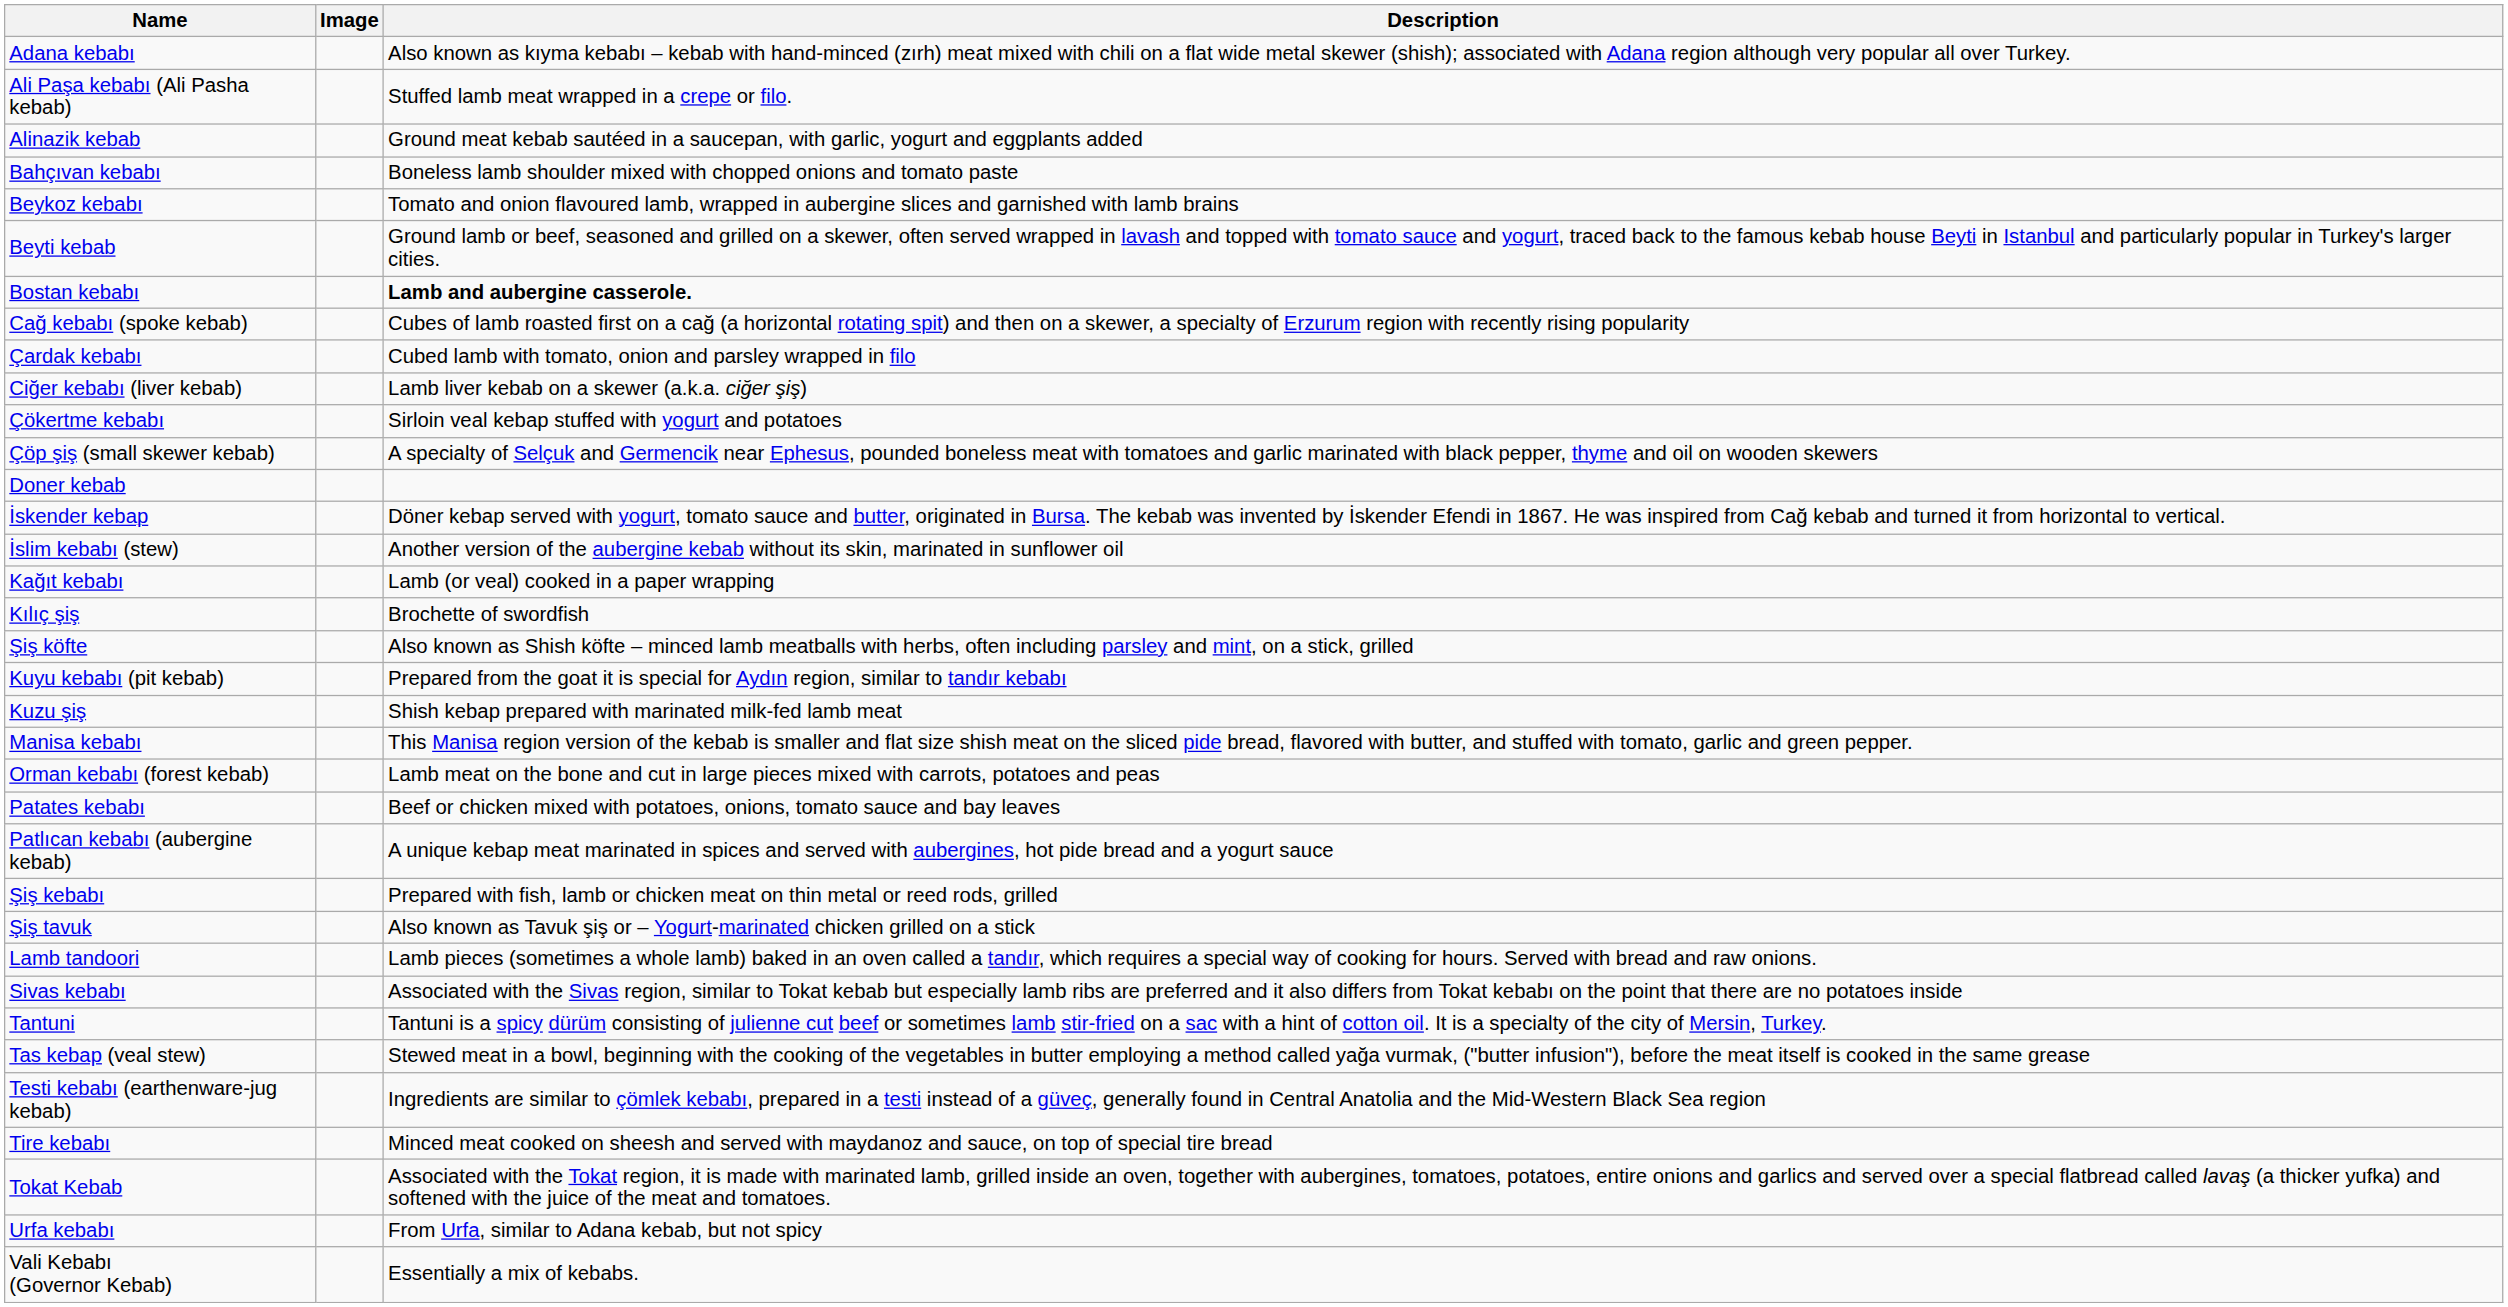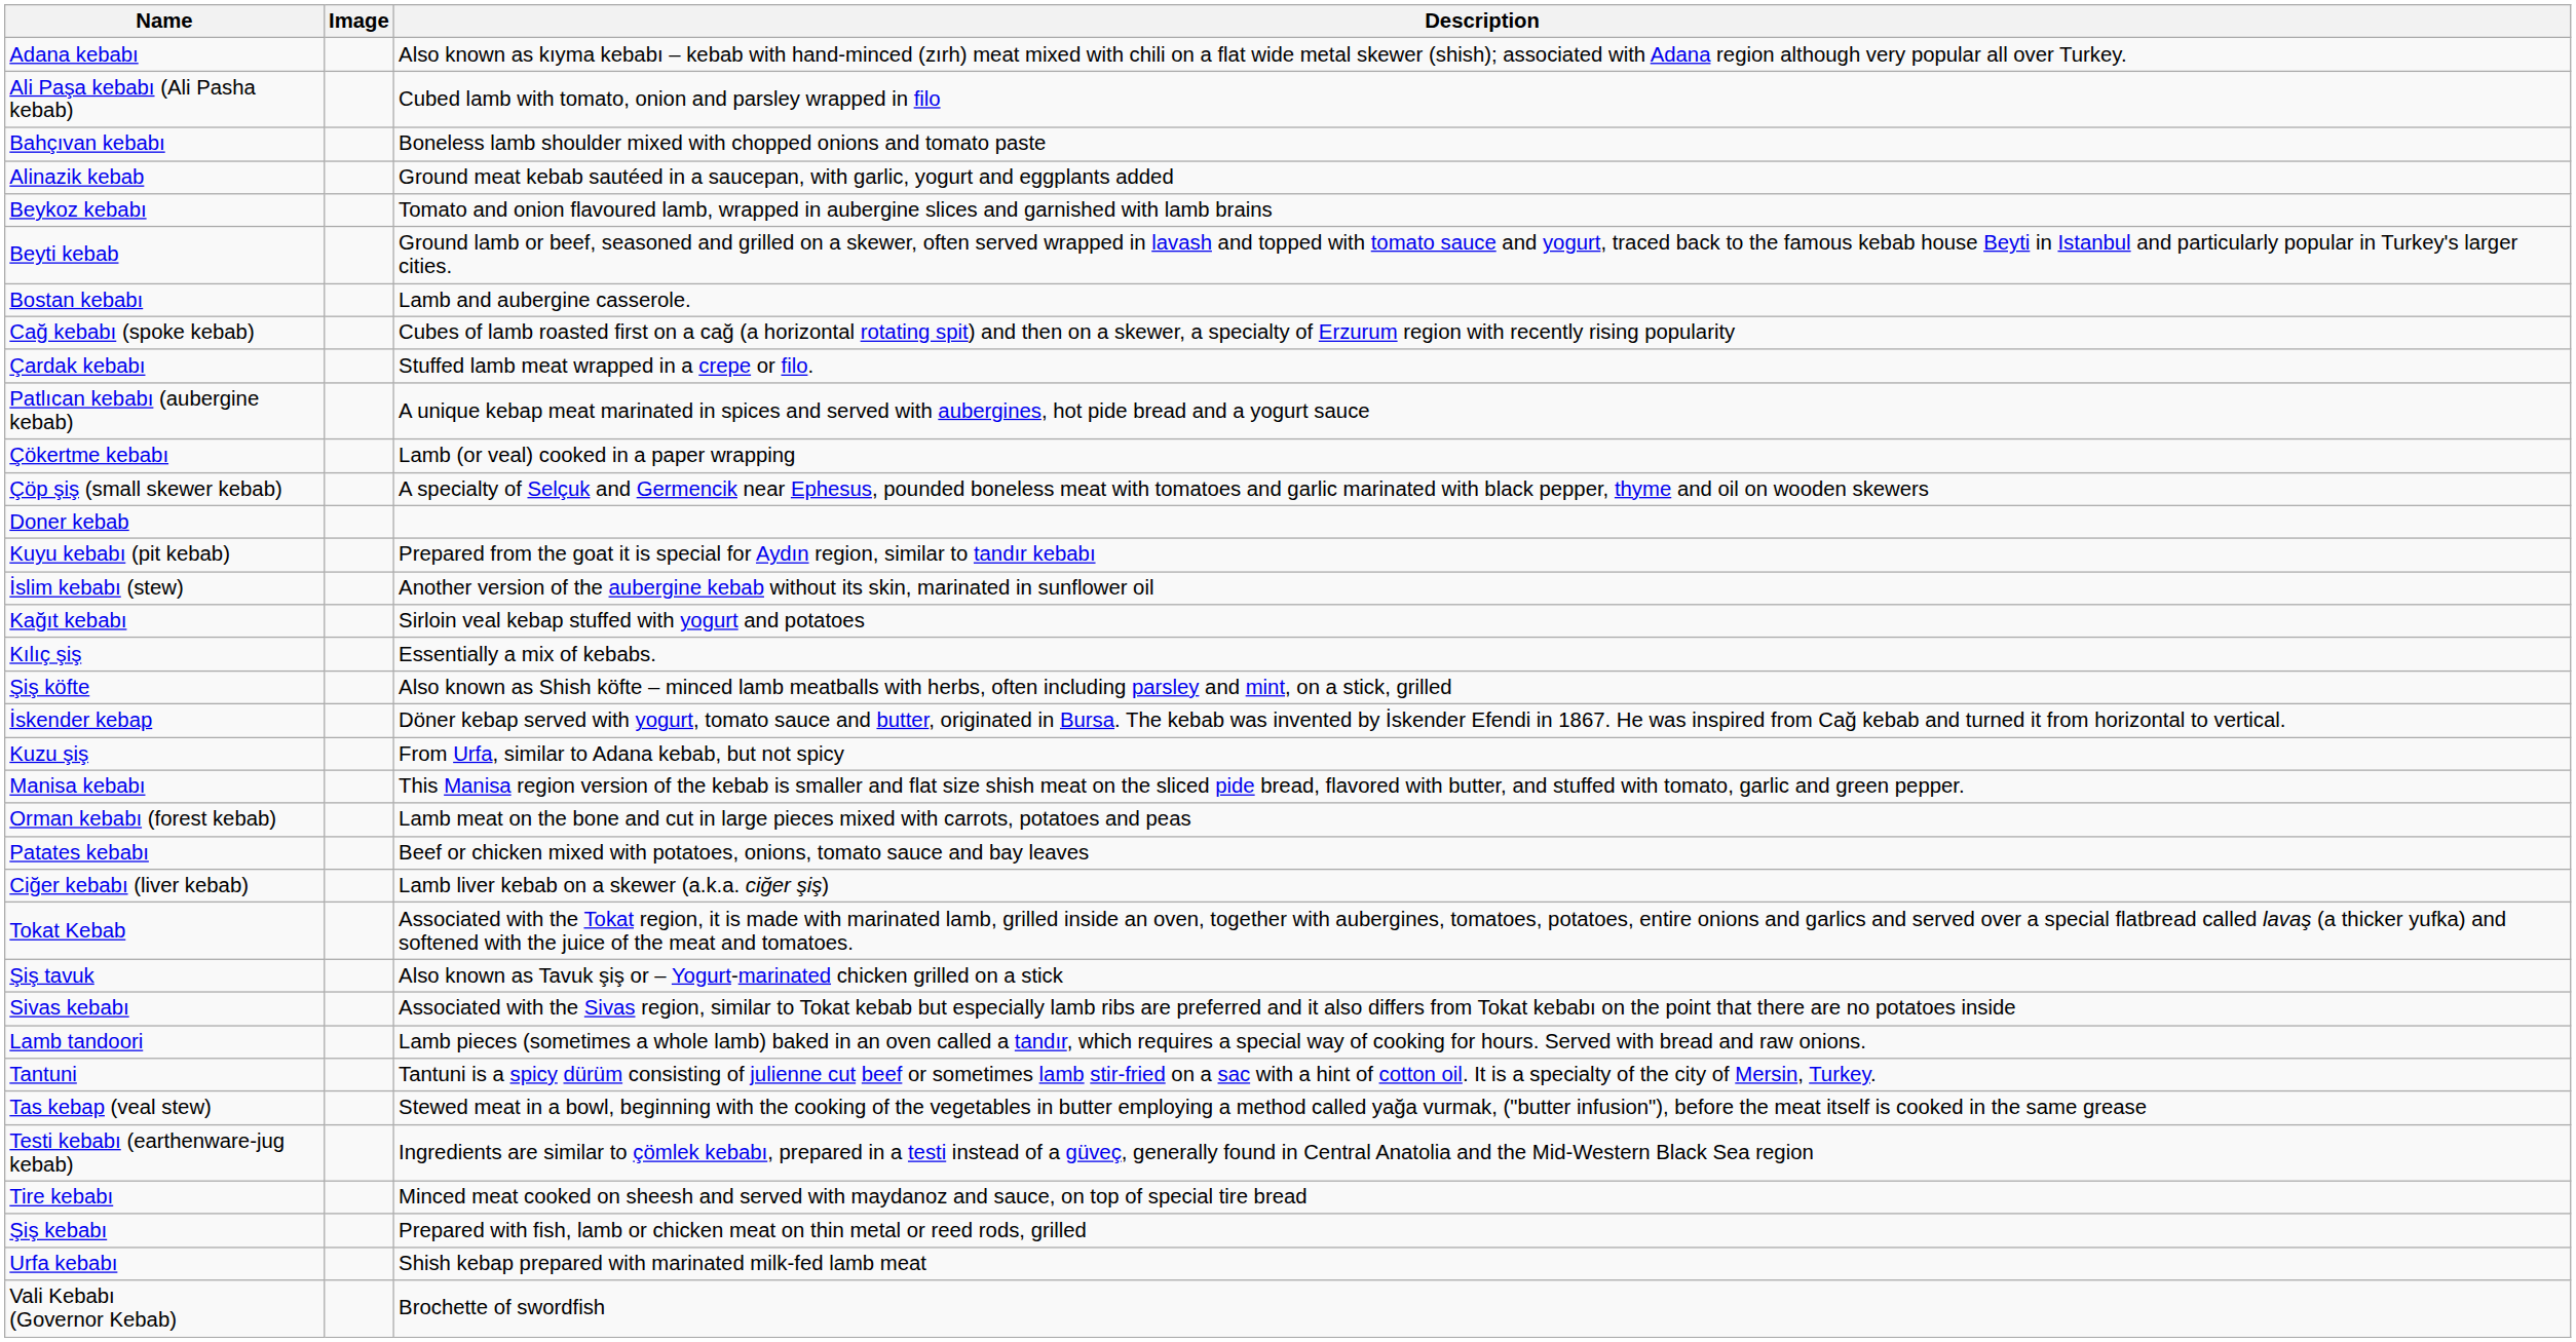Ali Paşa kebabı (Ali Pasha kebab) | Description: Stuffed lamb meat wrapped in a crepe or filo. -> Cubed lamb with tomato, onion and parsley wrapped in filo
rows swapped: Alinazik kebab <-> Bahçıvan kebabı
Bostan kebabı | Description: bold -> normal
Çardak kebabı | Description: Cubed lamb with tomato, onion and parsley wrapped in filo -> Stuffed lamb meat wrapped in a crepe or filo.
rows swapped: Ciğer kebabı (liver kebab) <-> Patlıcan kebabı (aubergine kebab)
Çökertme kebabı | Description: Sirloin veal kebap stuffed with yogurt and potatoes -> Lamb (or veal) cooked in a paper wrapping
rows swapped: İskender kebap <-> Kuyu kebabı (pit kebab)
Kağıt kebabı | Description: Lamb (or veal) cooked in a paper wrapping -> Sirloin veal kebap stuffed with yogurt and potatoes
Kılıç şiş | Description: Brochette of swordfish -> Essentially a mix of kebabs.
Kuzu şiş | Description: Shish kebap prepared with marinated milk-fed lamb meat -> From Urfa, similar to Adana kebab, but not spicy
rows swapped: Şiş kebabı <-> Tokat Kebab
rows swapped: Sivas kebabı <-> Lamb tandoori
Urfa kebabı | Description: From Urfa, similar to Adana kebab, but not spicy -> Shish kebap prepared with marinated milk-fed lamb meat
Vali Kebabı (Governor Kebab) | Description: Essentially a mix of kebabs. -> Brochette of swordfish
